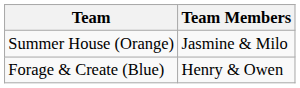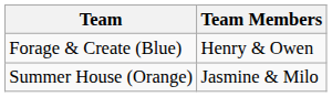rows swapped: Forage & Create (Blue) <-> Summer House (Orange)
